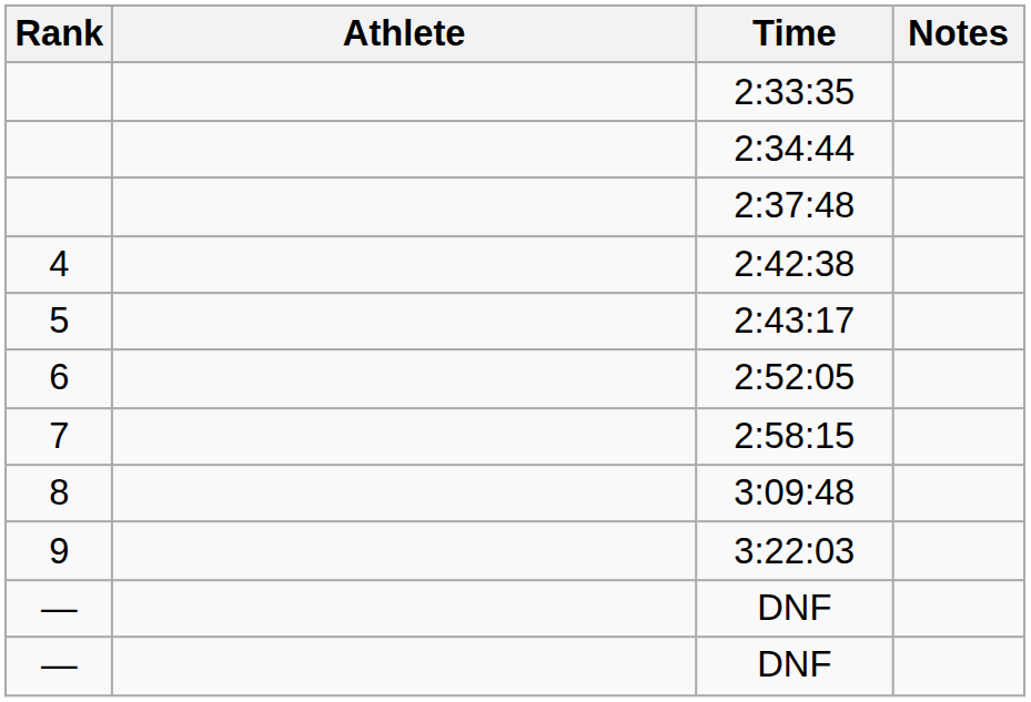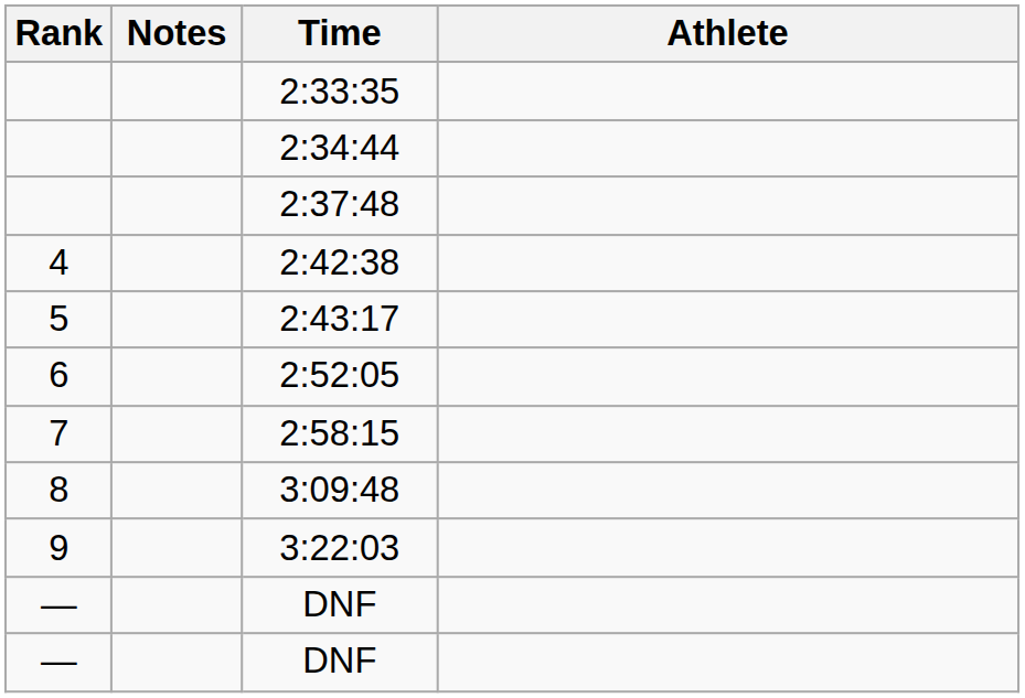columns swapped: Athlete <-> Notes
